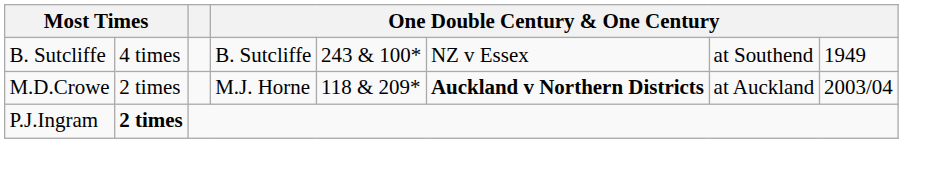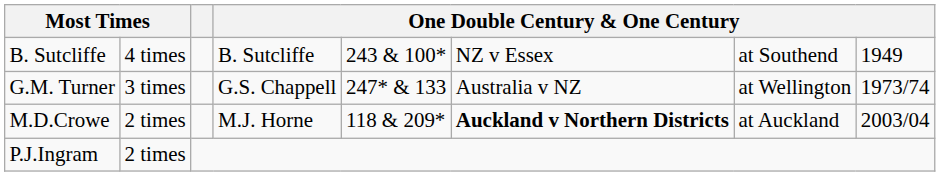+ row: G.M. Turner | 3 times | G.S. Chappell | 247* & 133 | Australia v NZ | at Wellington | 1973/74
P.J.Ingram | column 2: bold -> normal
